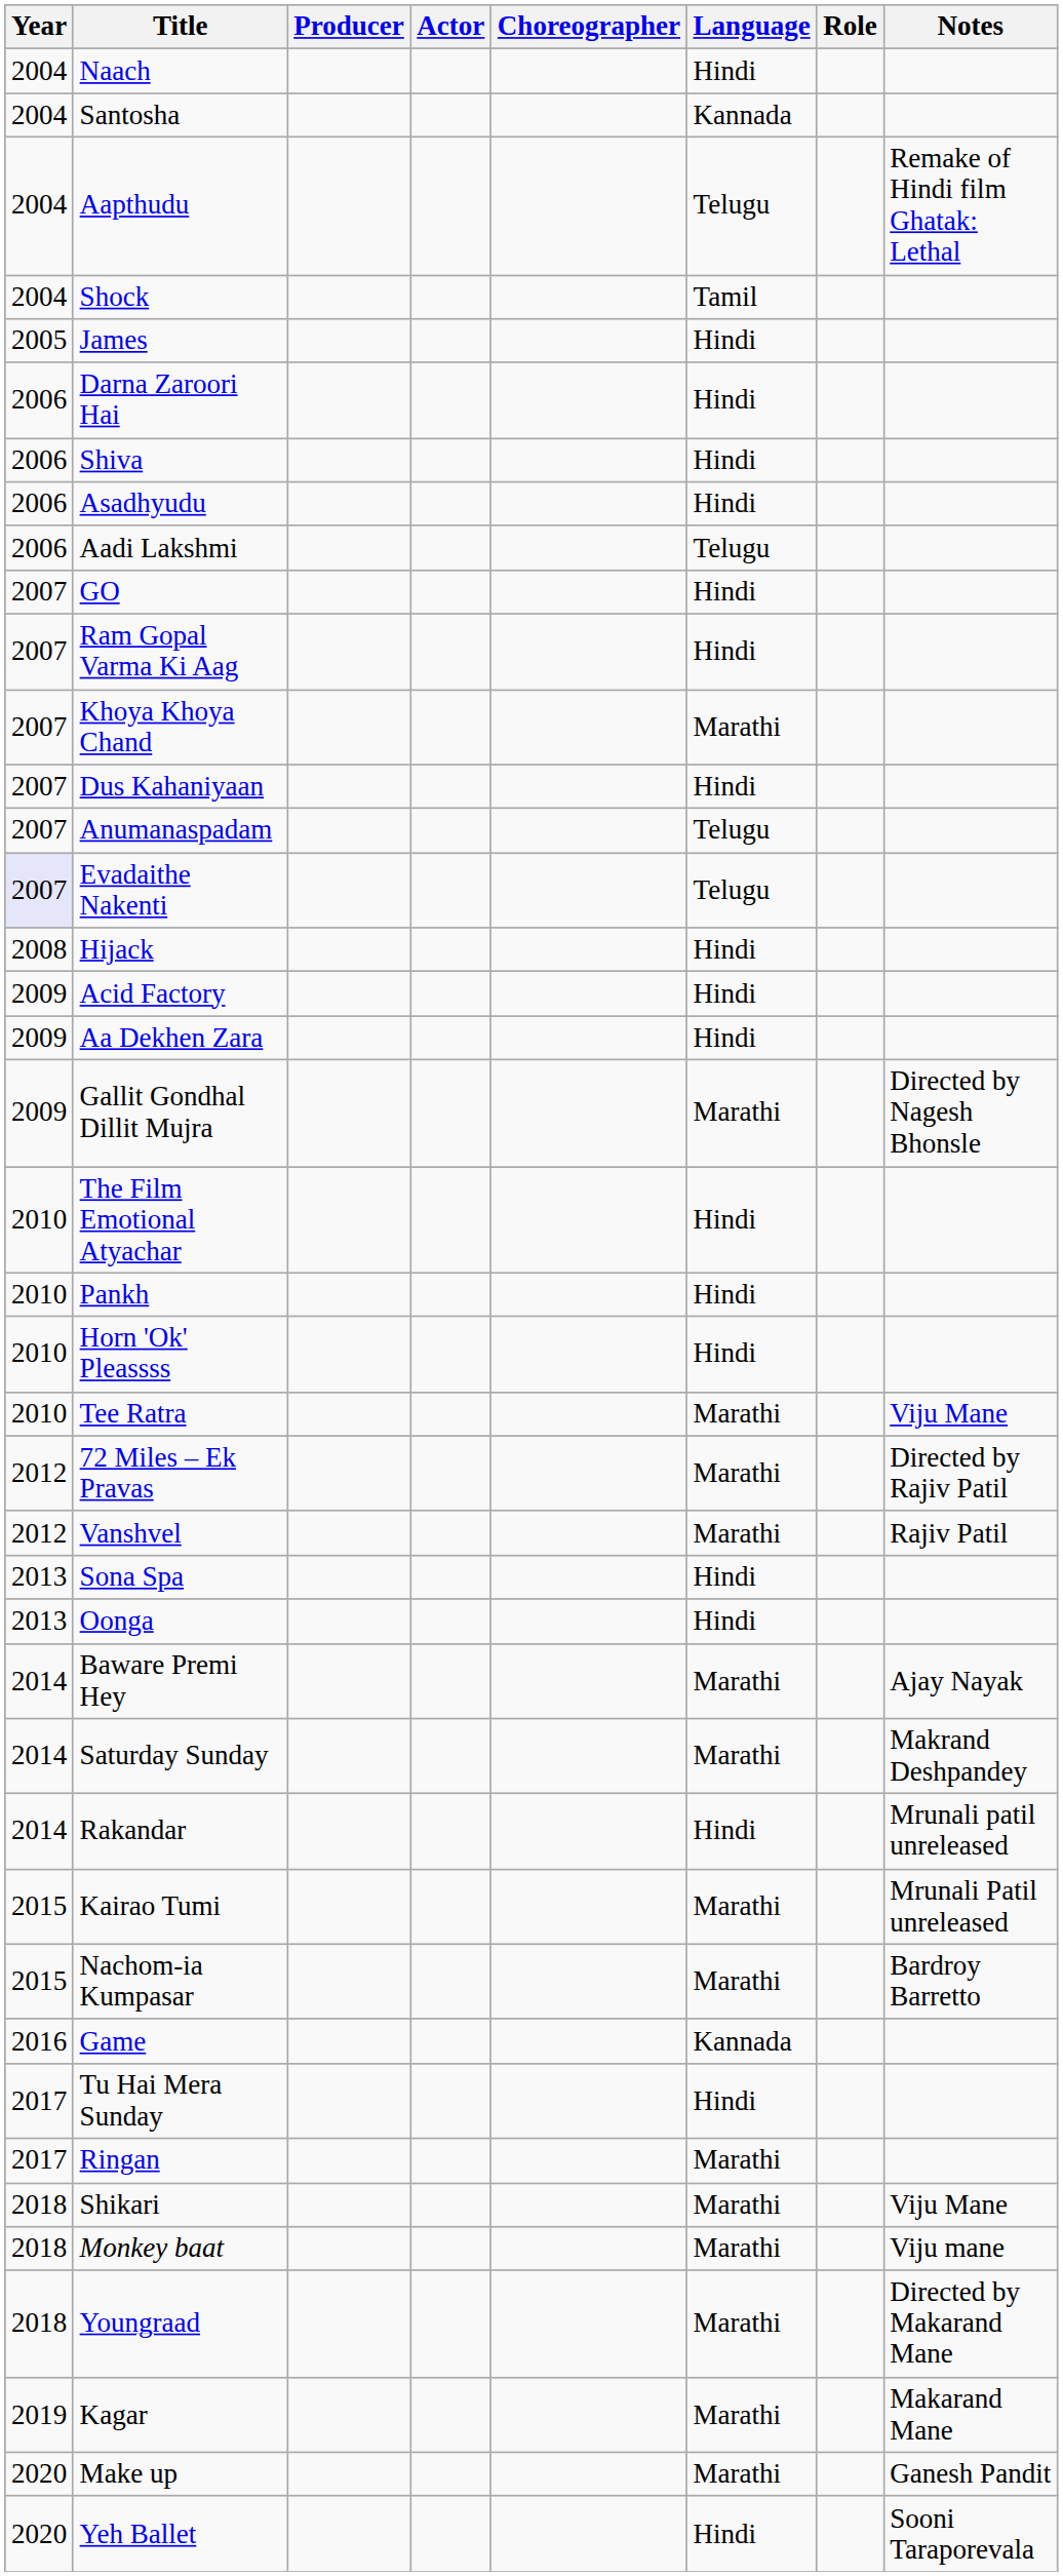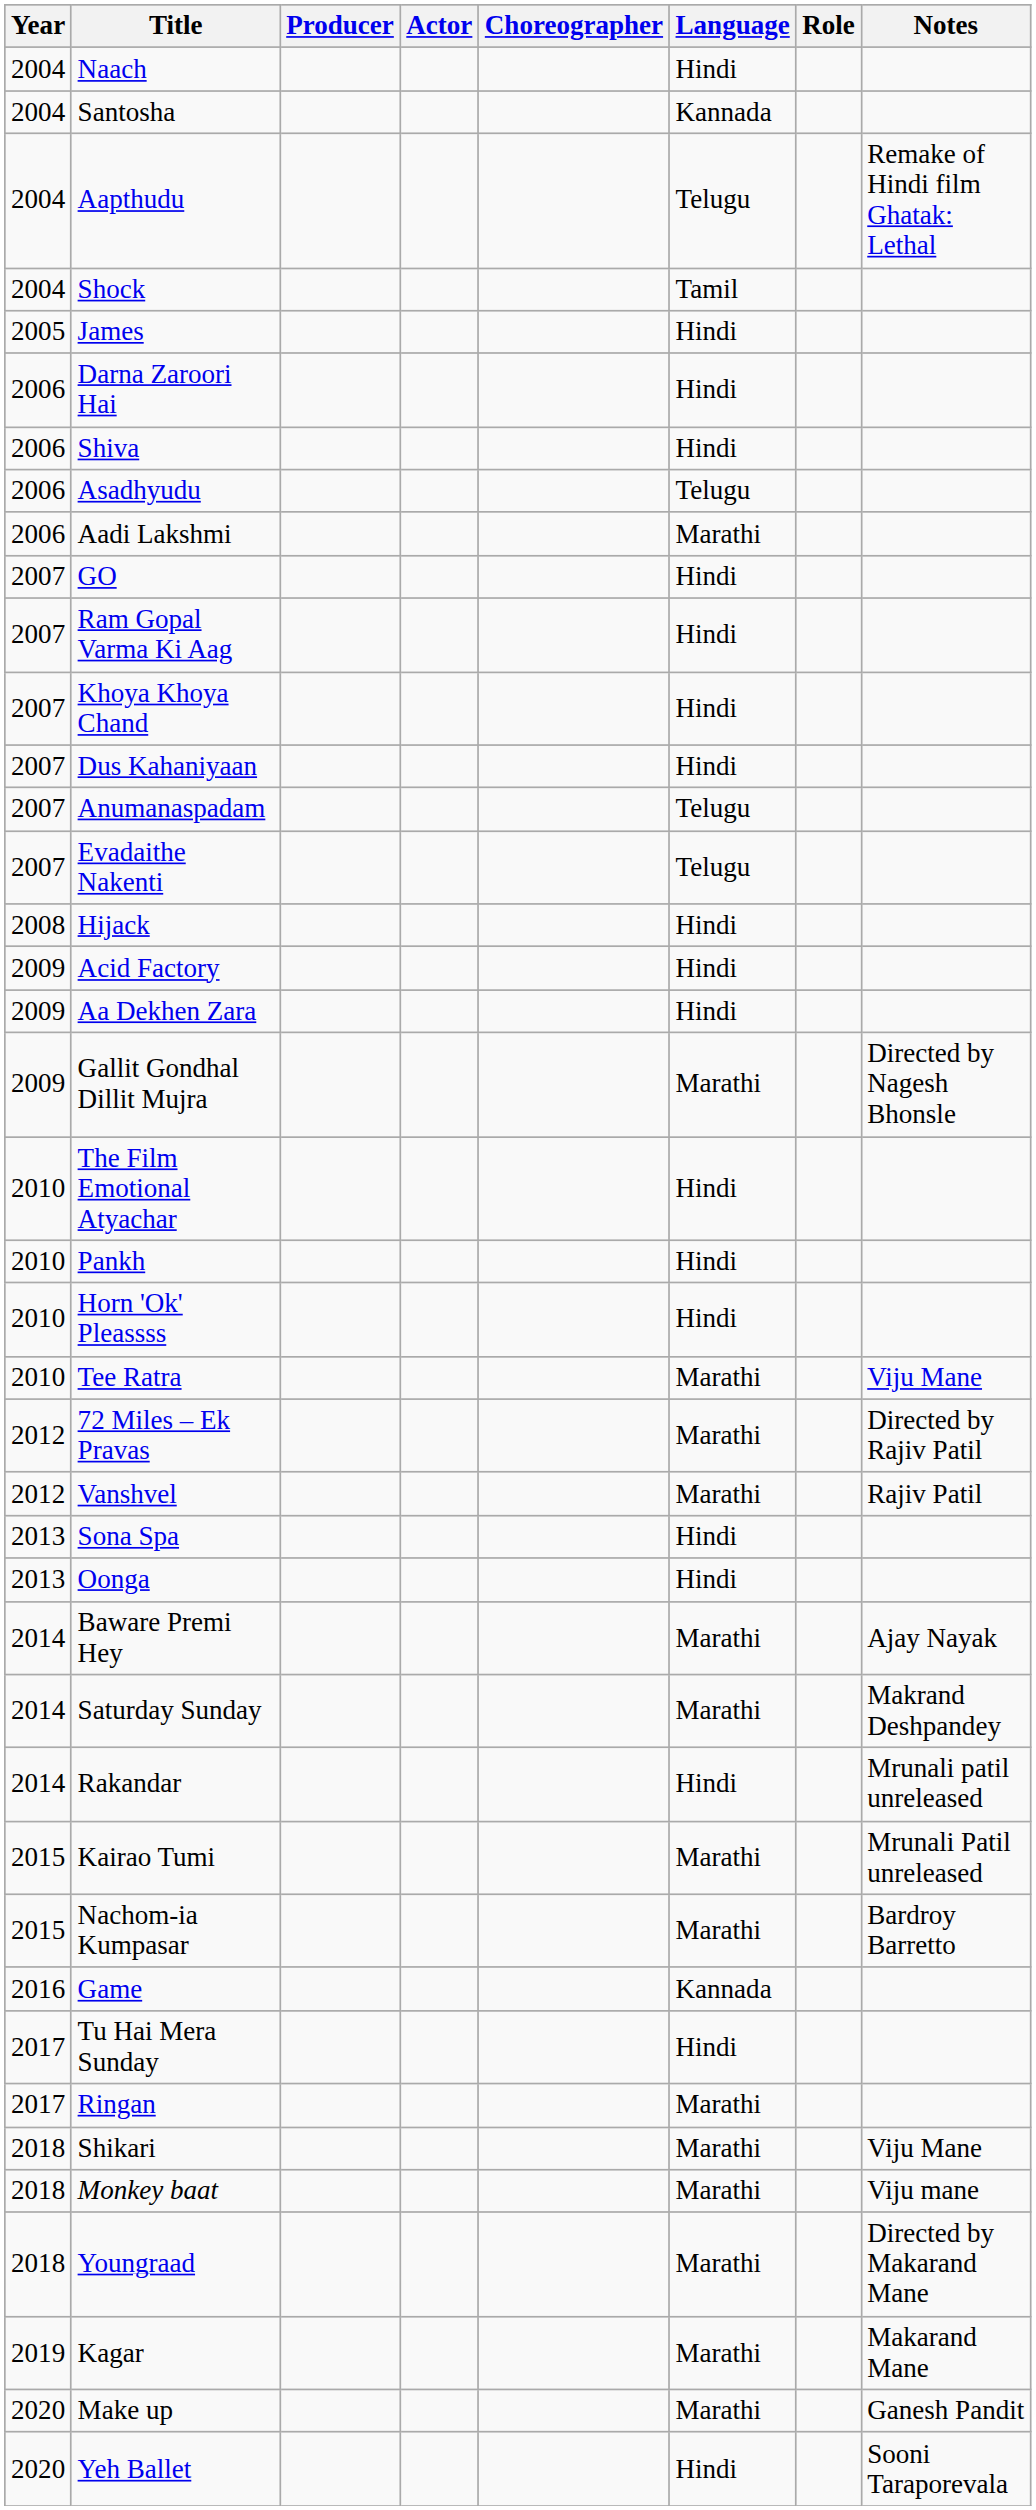Asadhyudu | Language: Hindi -> Telugu
Aadi Lakshmi | Language: Telugu -> Marathi
Khoya Khoya Chand | Language: Marathi -> Hindi
Evadaithe Nakenti | Year: lavender background -> no background
